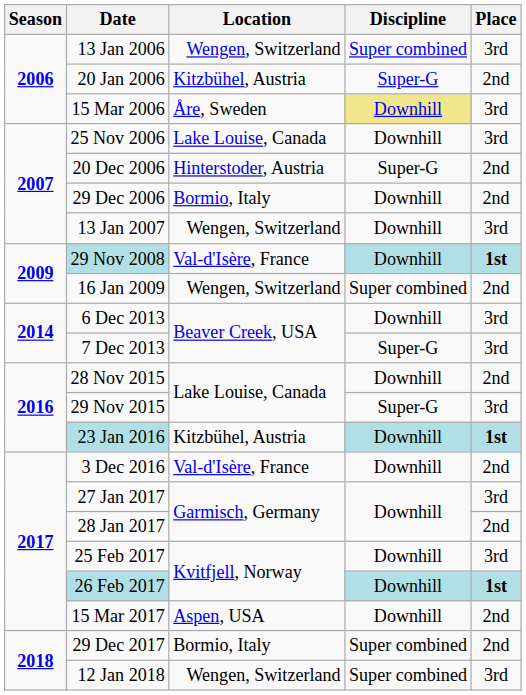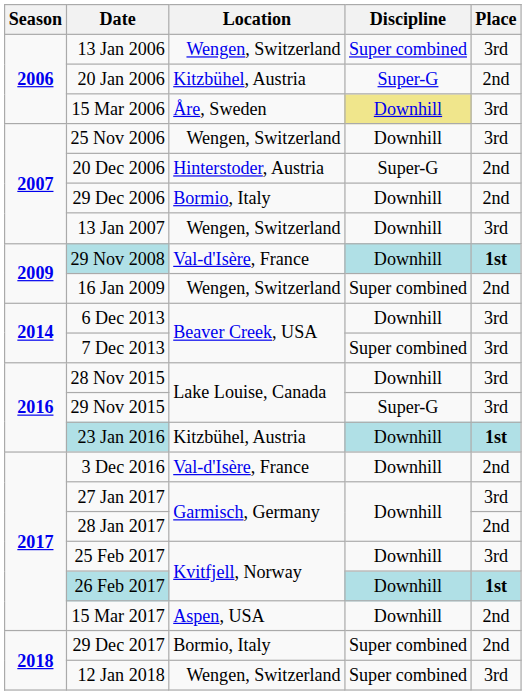25 Nov 2006 | Location: Lake Louise, Canada -> Wengen, Switzerland
7 Dec 2013 | Discipline: Super-G -> Super combined
28 Nov 2015 | Place: 2nd -> 3rd
